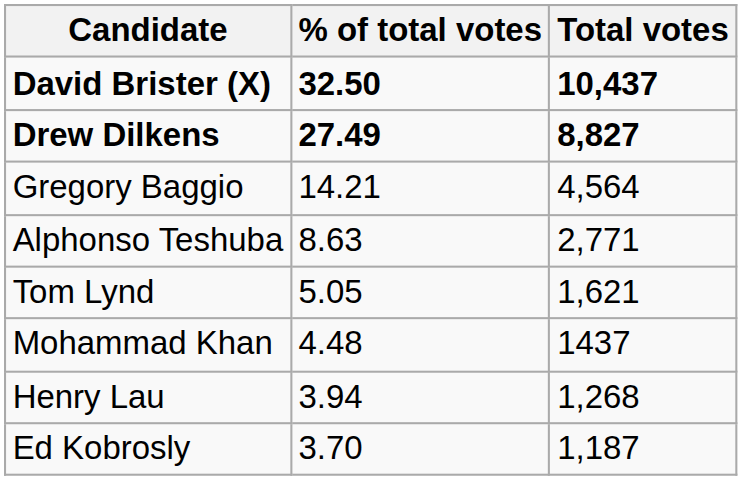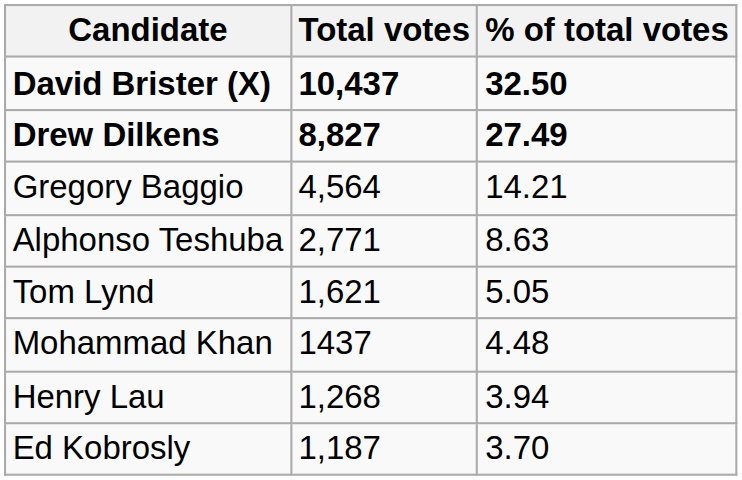columns swapped: Total votes <-> % of total votes
